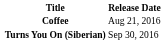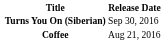rows swapped: Coffee <-> Turns You On (Siberian)
